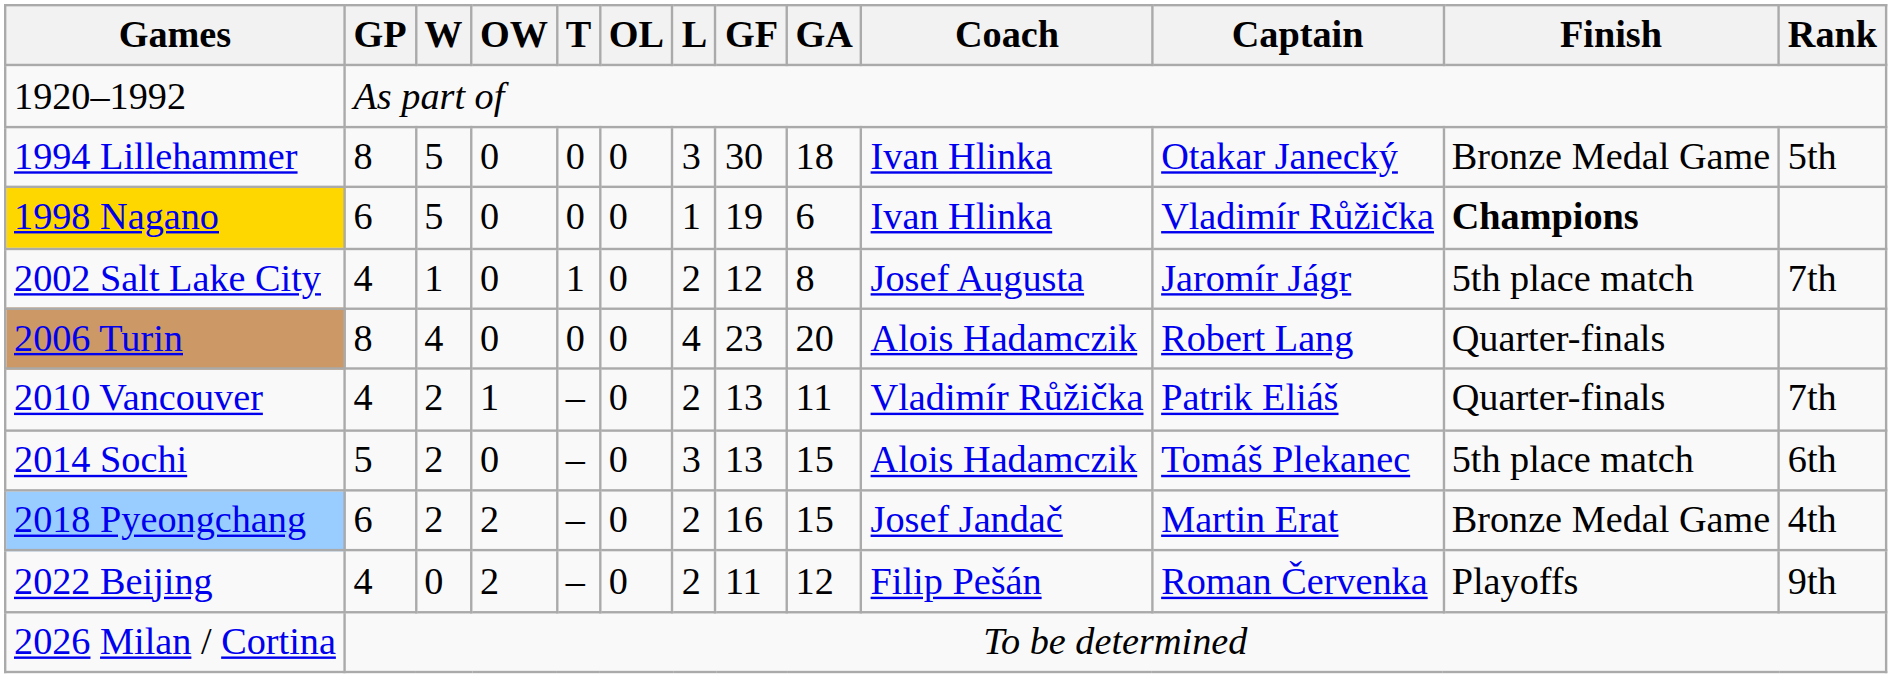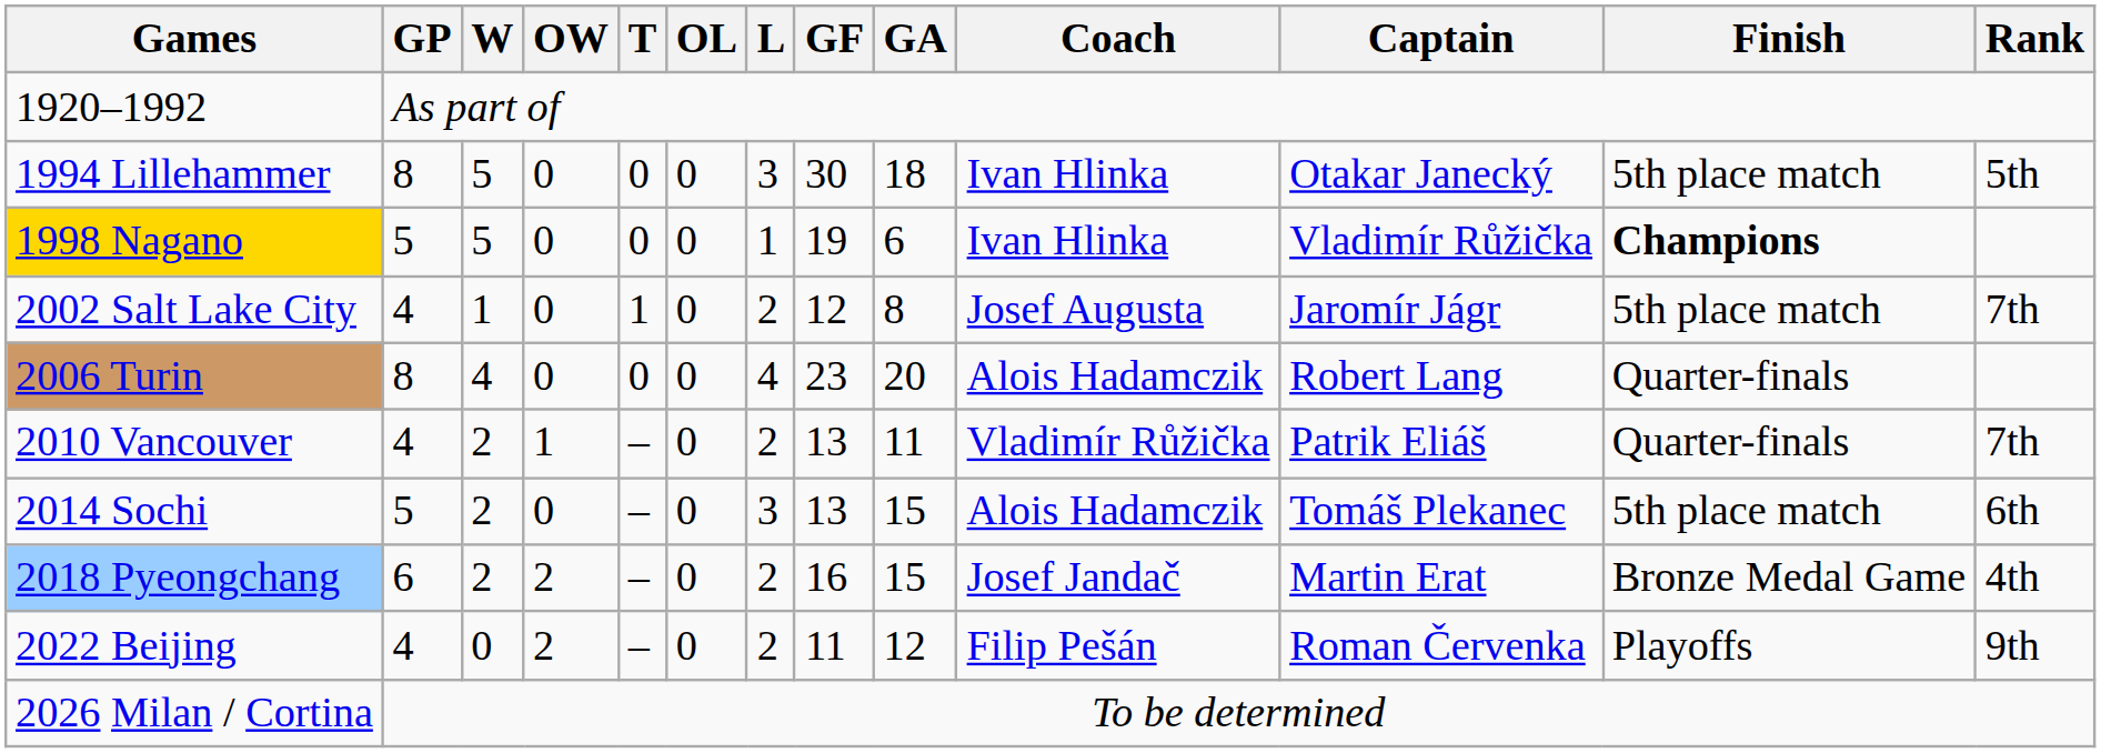1994 Lillehammer | Finish: Bronze Medal Game -> 5th place match
1998 Nagano | GP: 6 -> 5
